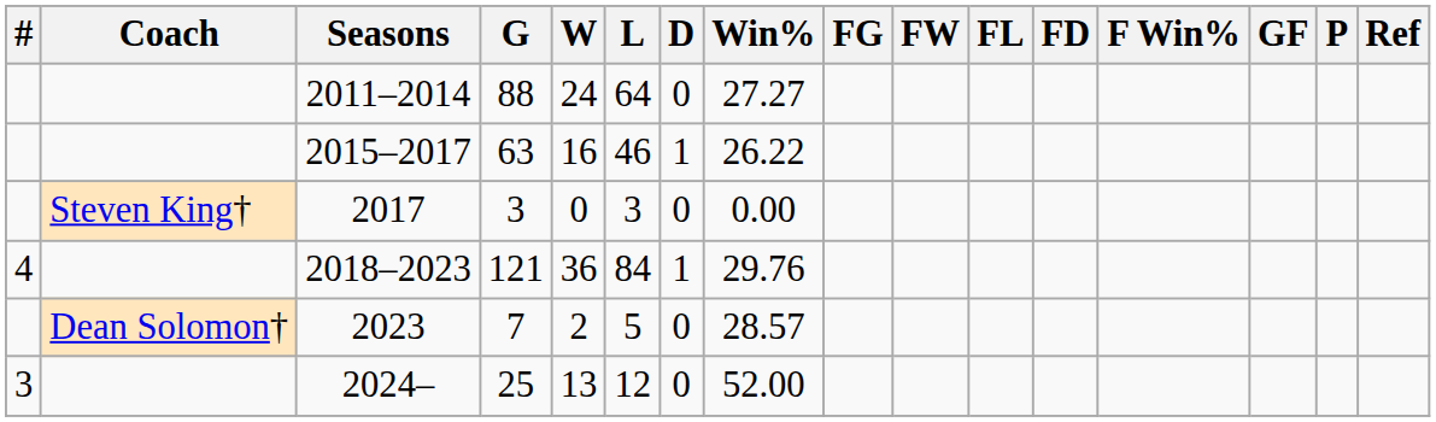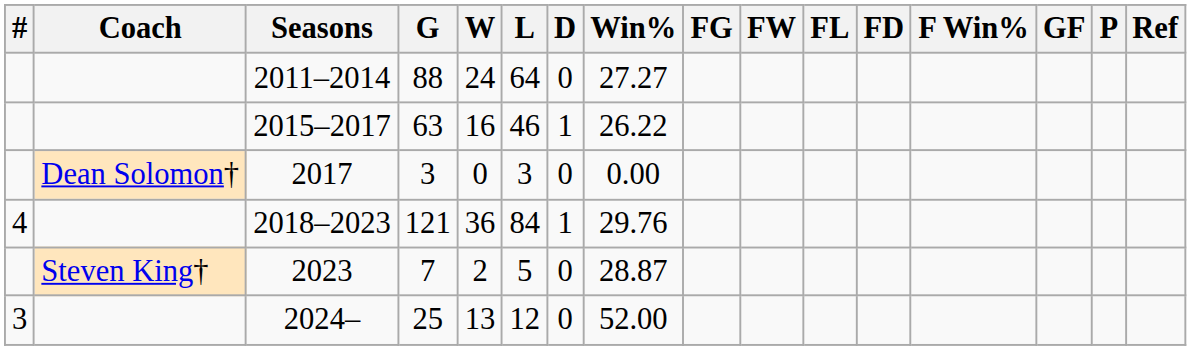2017 | Coach: Steven King† -> Dean Solomon†
2023 | Coach: Dean Solomon† -> Steven King†
2023 | Win%: 28.57 -> 28.87
